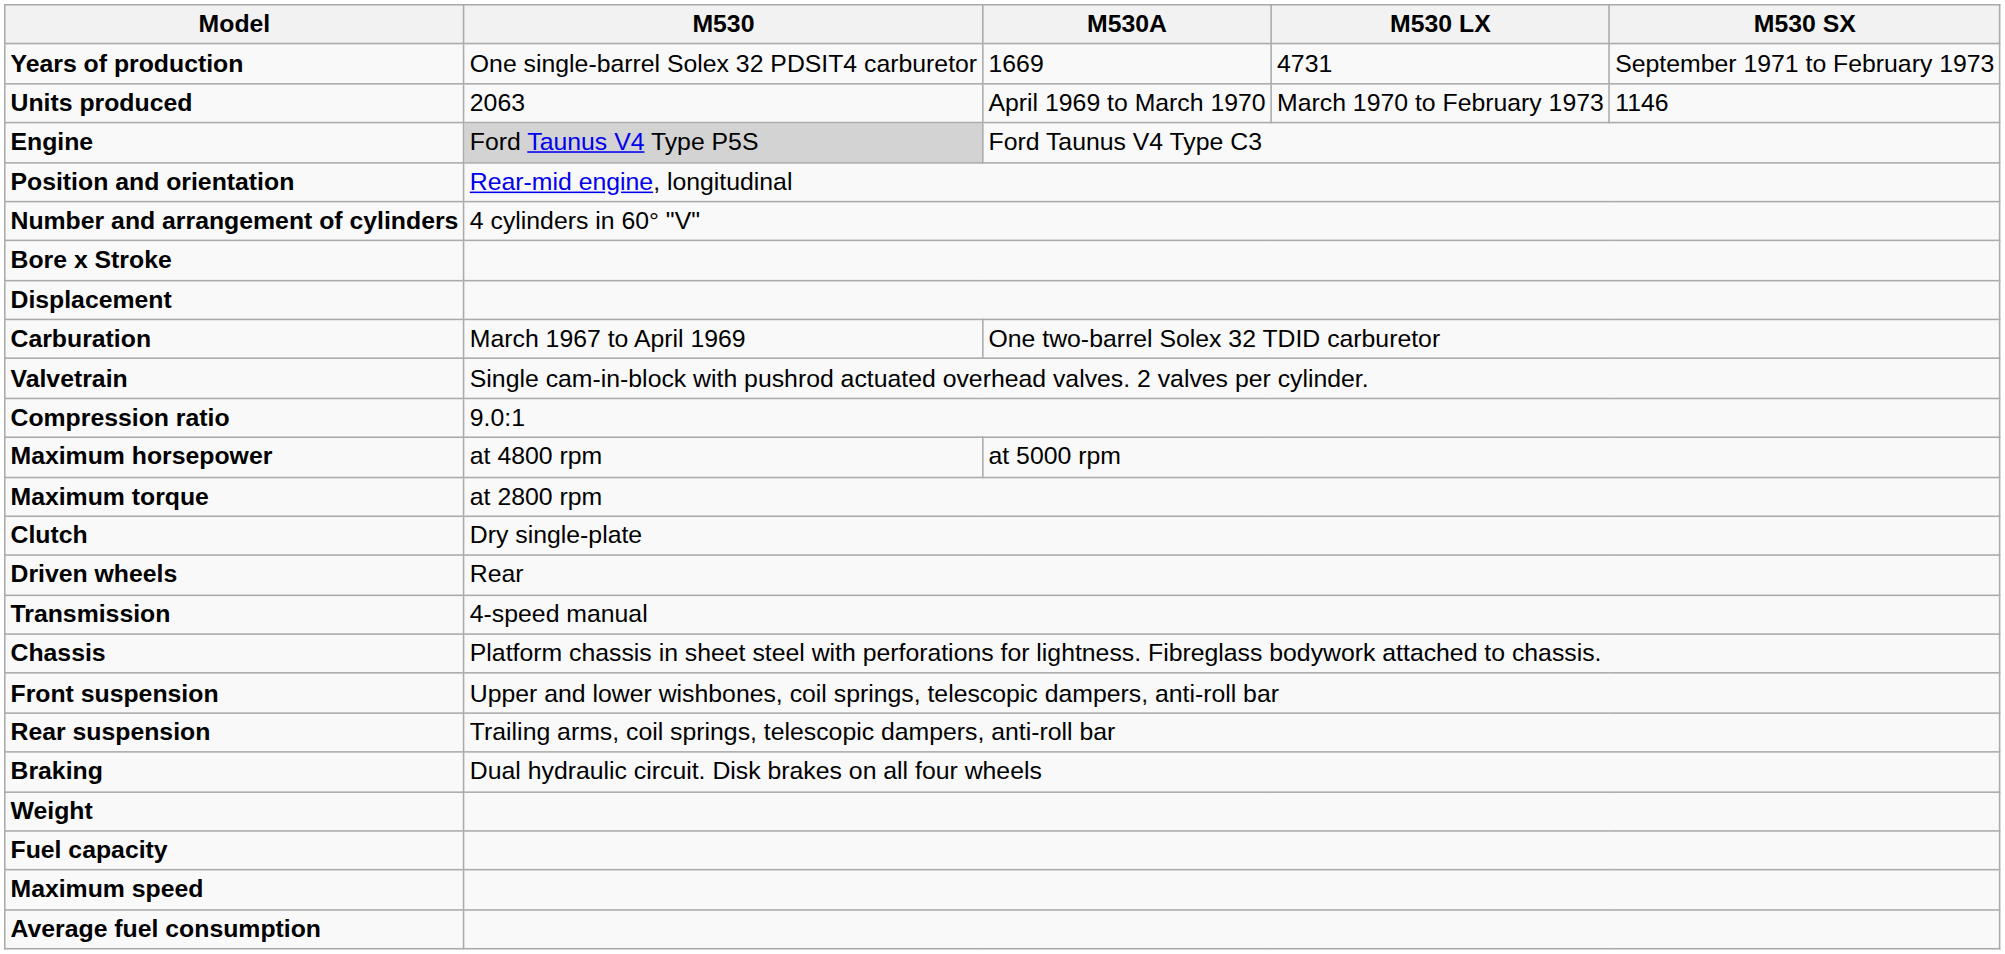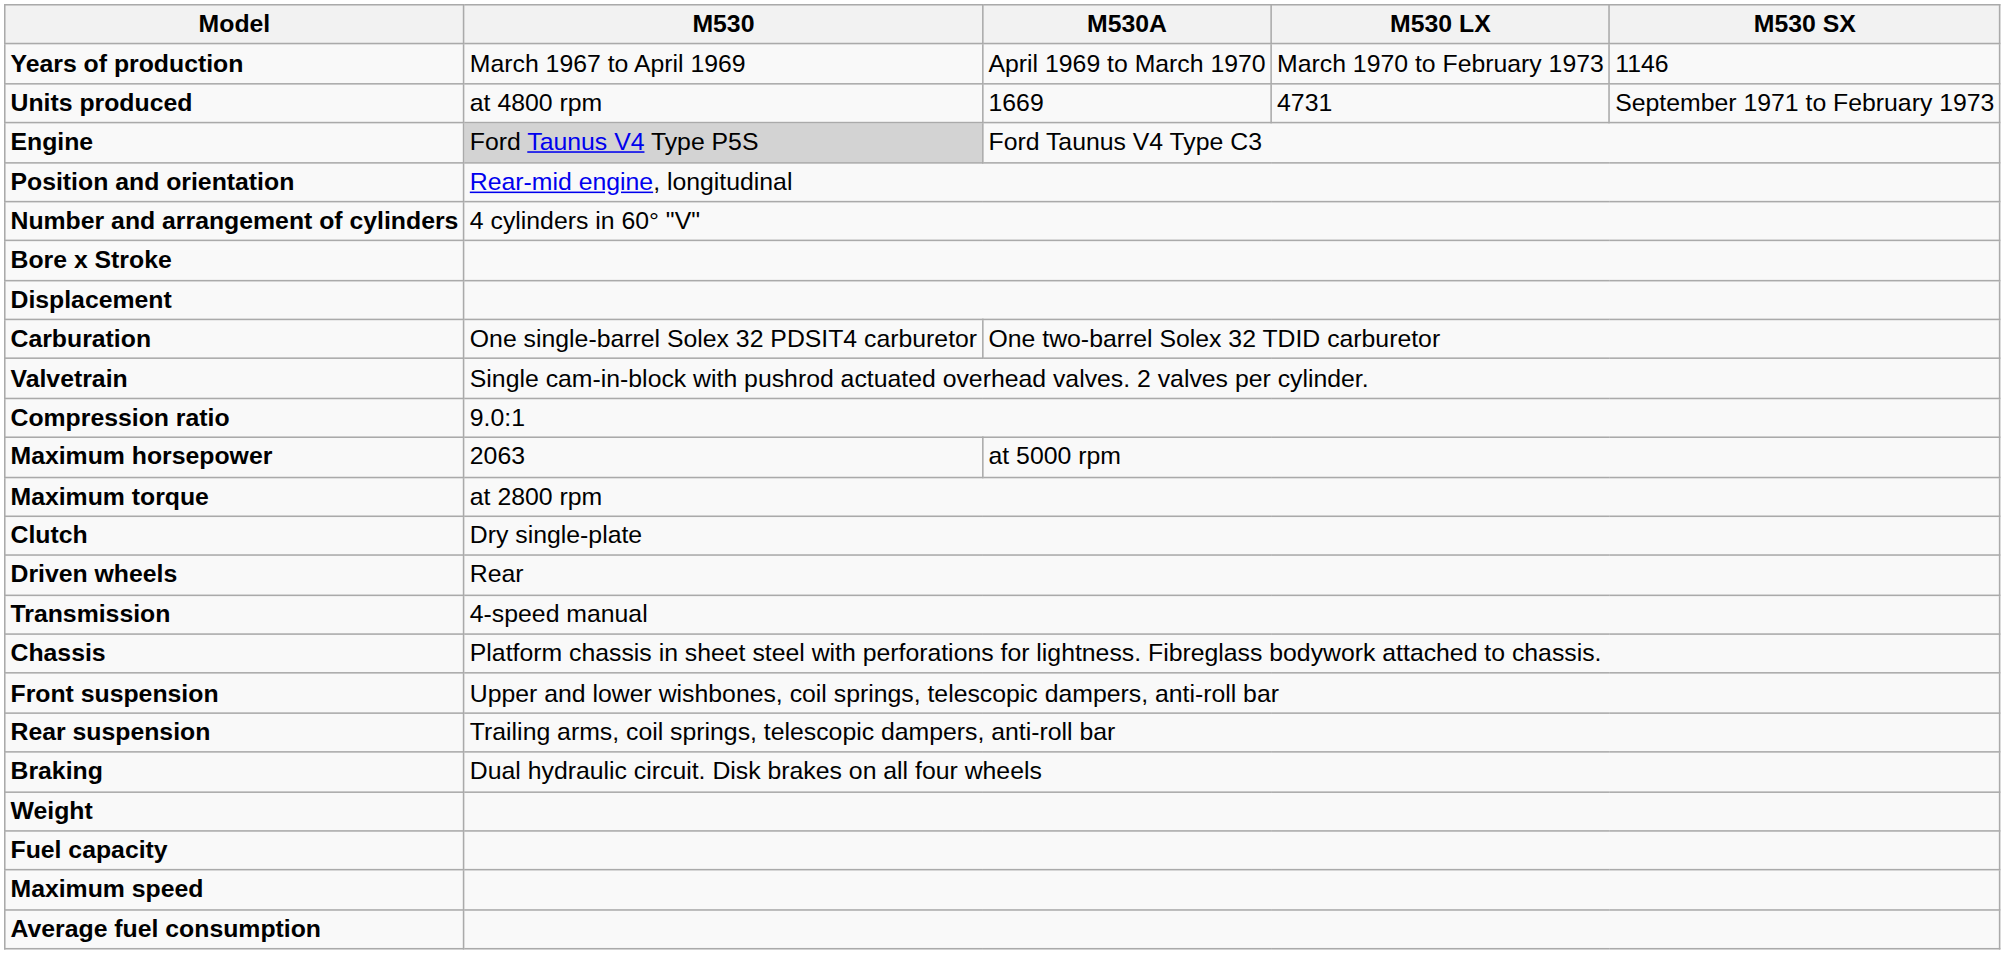Years of production | M530: One single-barrel Solex 32 PDSIT4 carburetor -> March 1967 to April 1969
Years of production | M530A: 1669 -> April 1969 to March 1970
Years of production | M530 LX: 4731 -> March 1970 to February 1973
Years of production | M530 SX: September 1971 to February 1973 -> 1146
Units produced | M530: 2063 -> at 4800 rpm
Units produced | M530A: April 1969 to March 1970 -> 1669
Units produced | M530 LX: March 1970 to February 1973 -> 4731
Units produced | M530 SX: 1146 -> September 1971 to February 1973
Carburation | M530: March 1967 to April 1969 -> One single-barrel Solex 32 PDSIT4 carburetor
Maximum horsepower | M530: at 4800 rpm -> 2063
